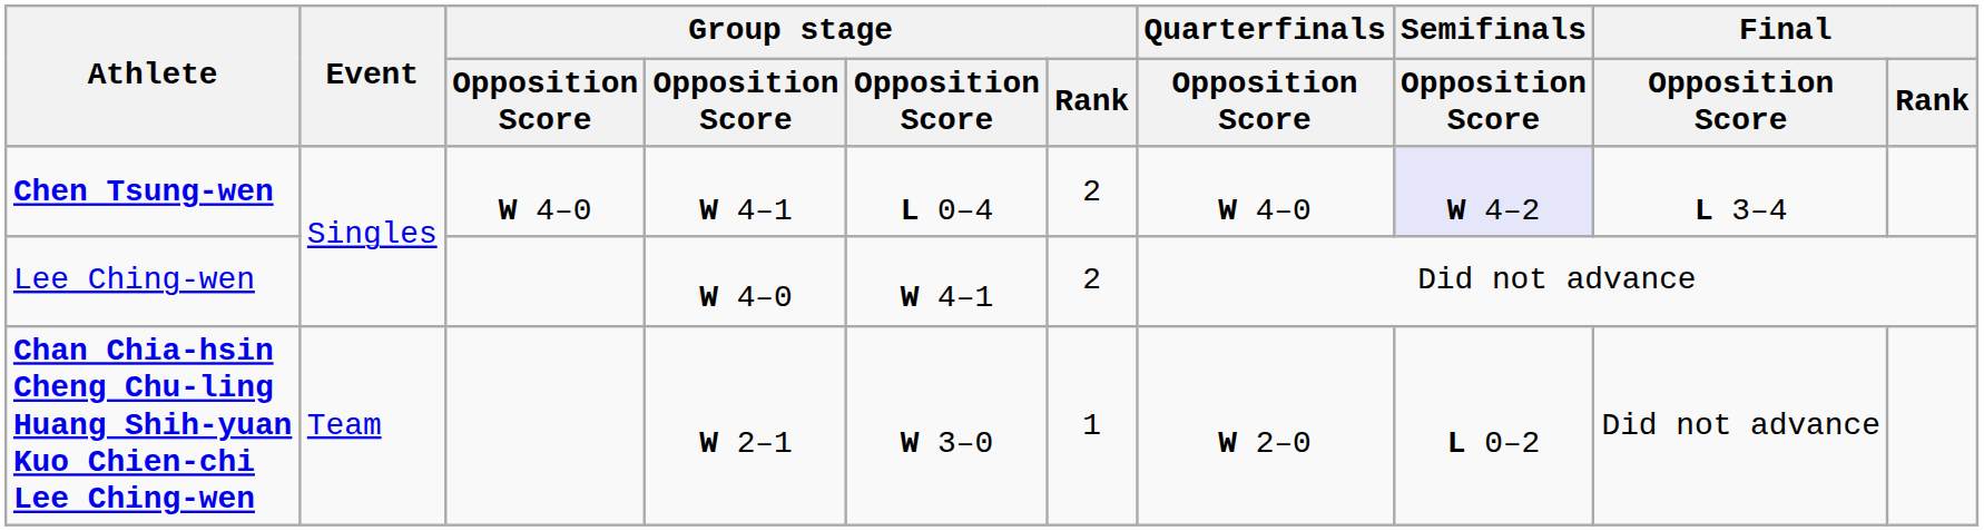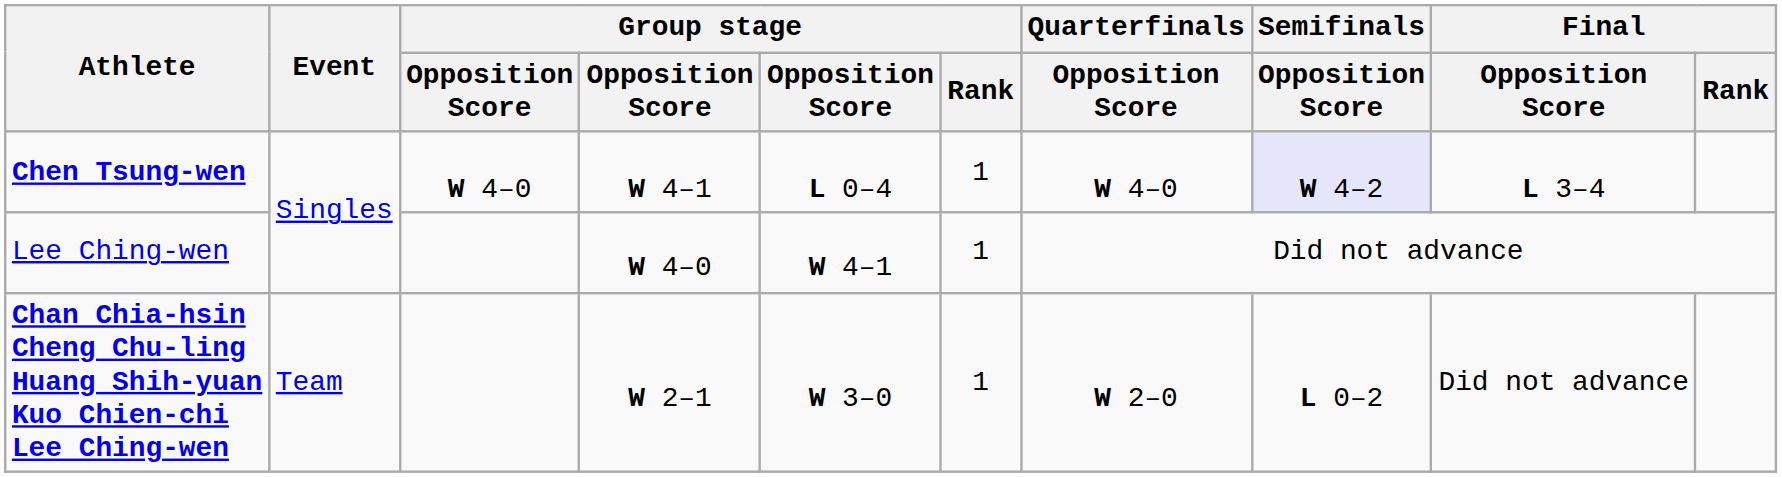Chen Tsung-wen | Group stage / Rank: 2 -> 1
Lee Ching-wen | Group stage / Rank: 2 -> 1
